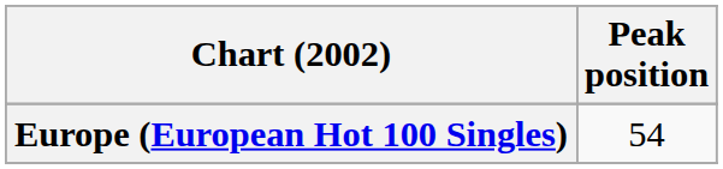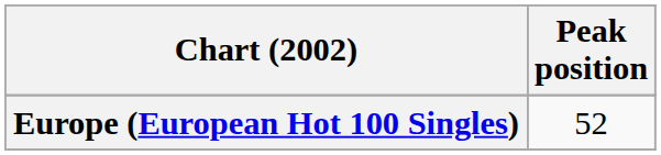Europe (European Hot 100 Singles) | Peak position: 54 -> 52
